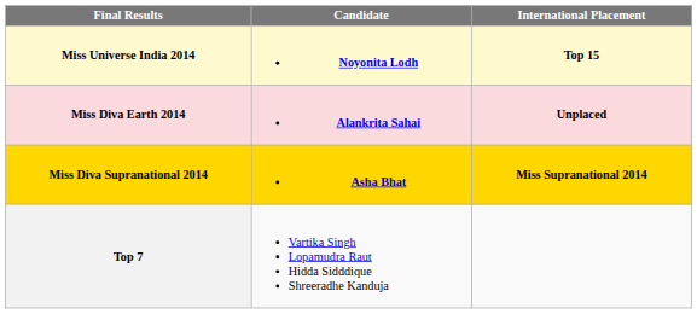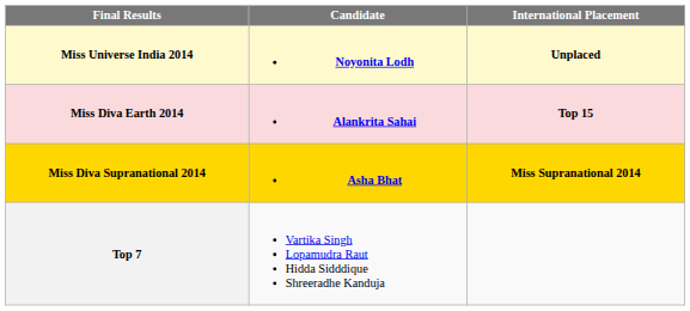Miss Universe India 2014 | International Placement: Top 15 -> Unplaced
Miss Diva Earth 2014 | International Placement: Unplaced -> Top 15
